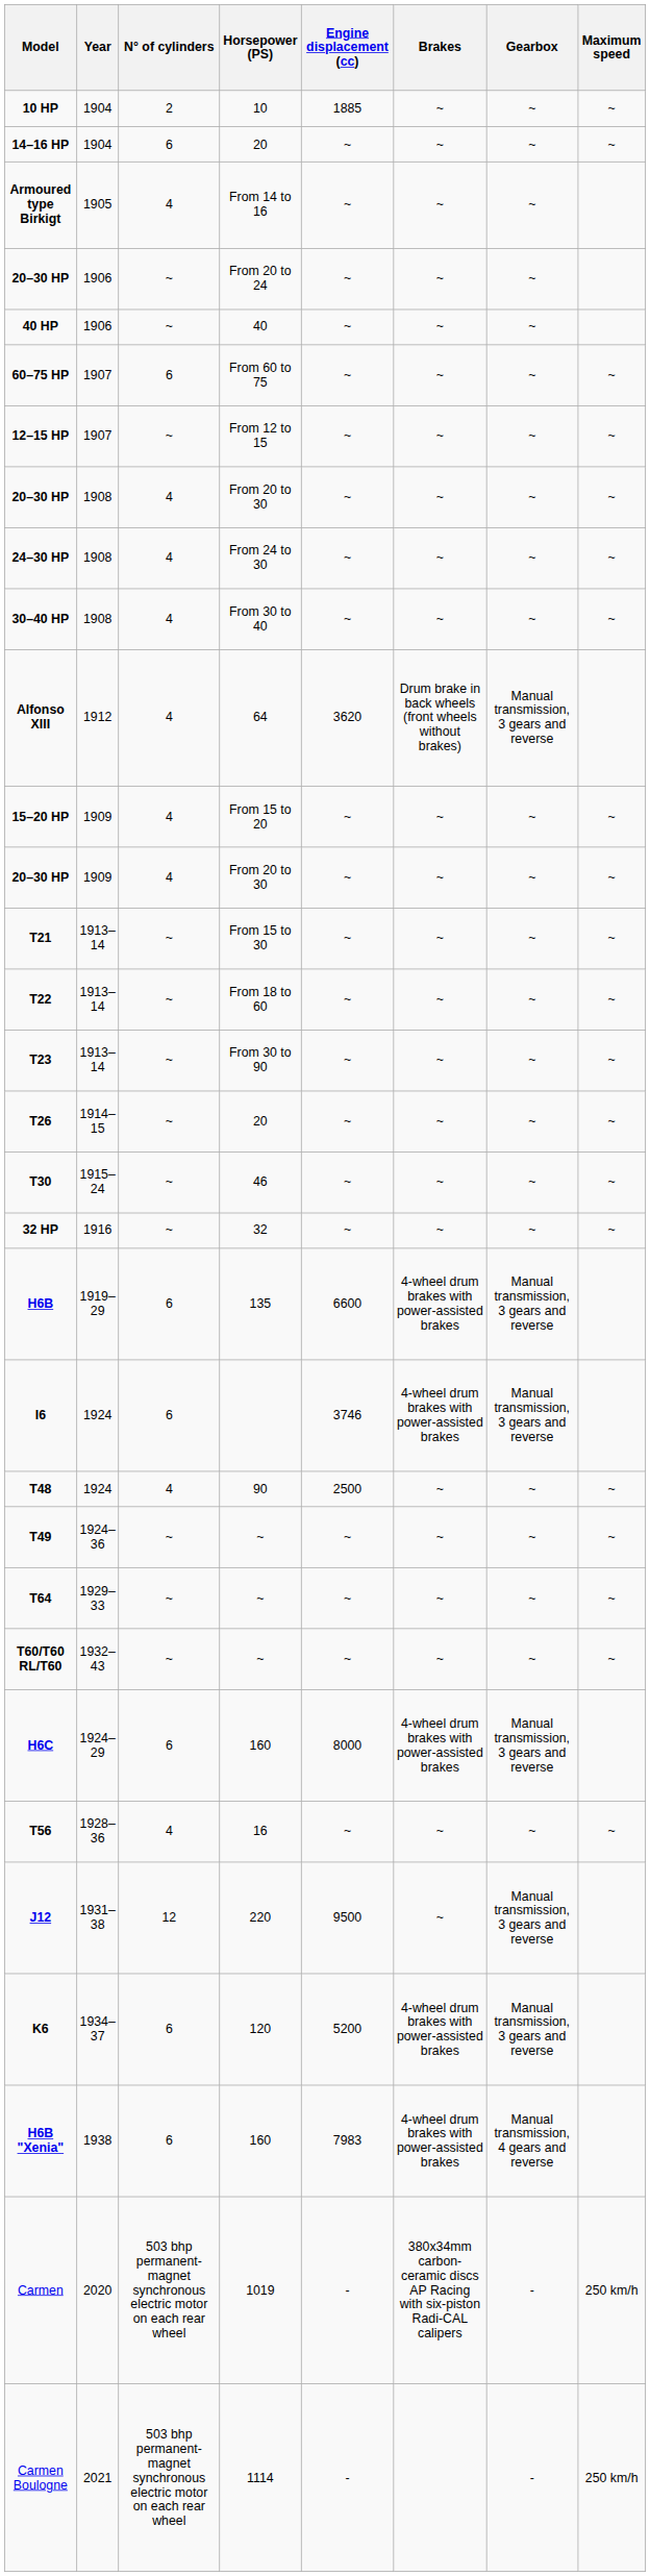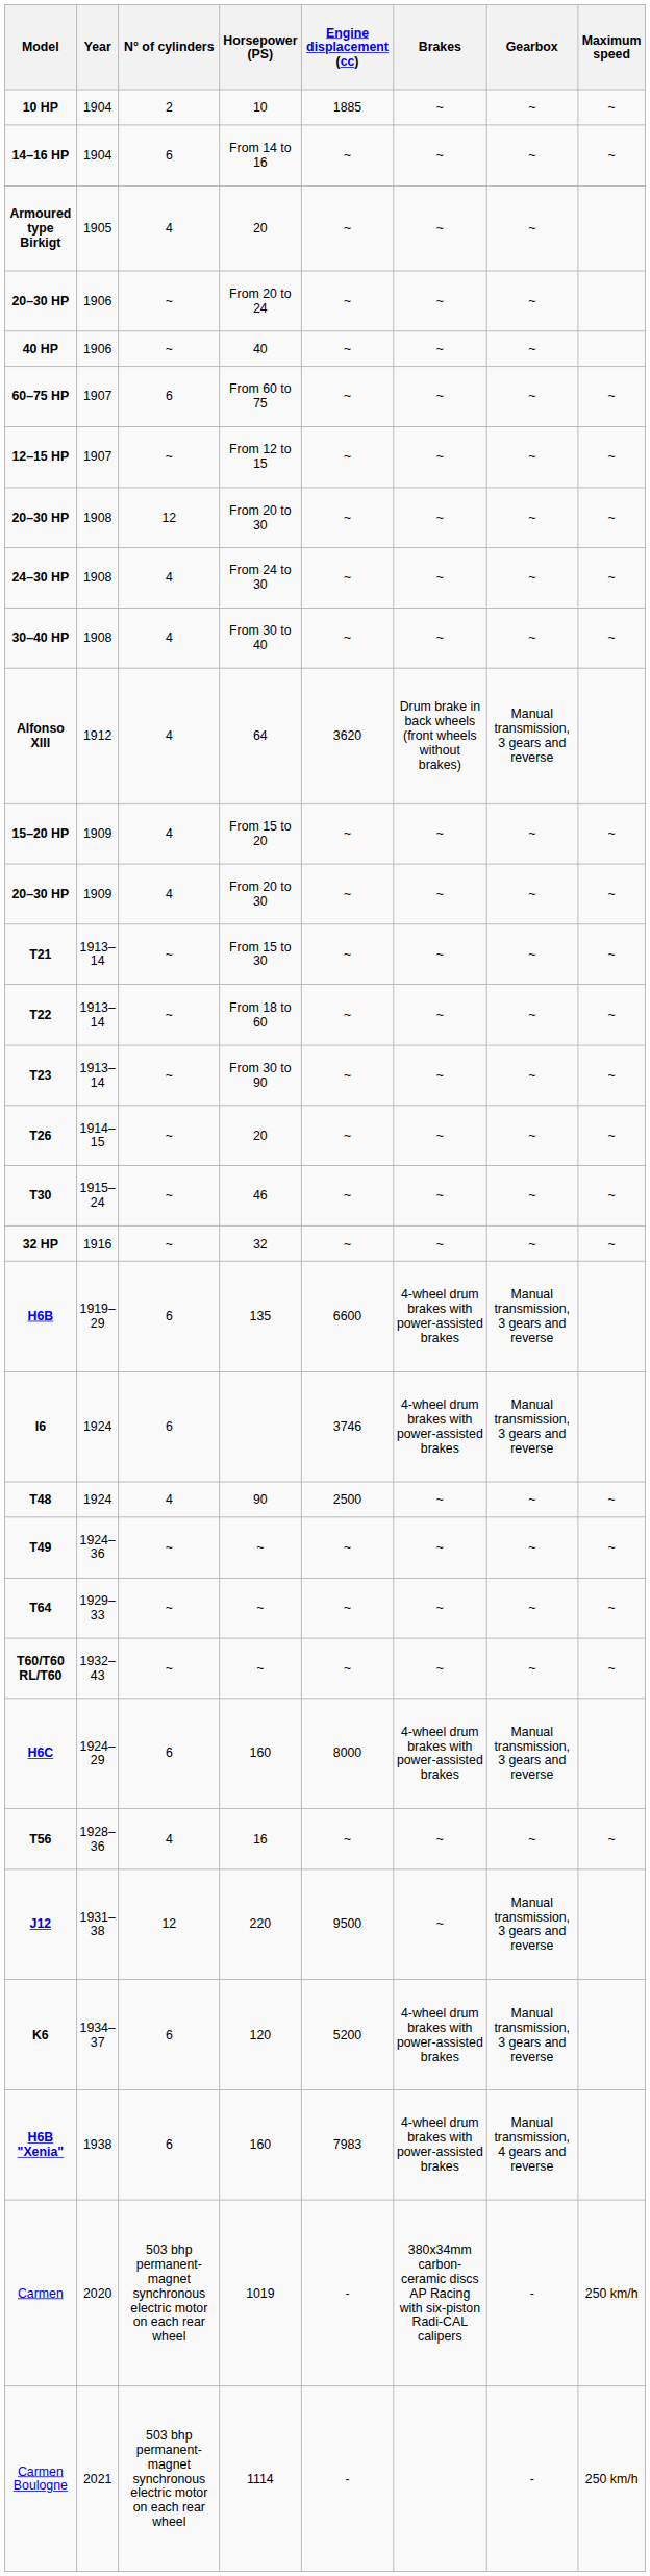14–16 HP | Horsepower (PS): 20 -> From 14 to 16
Armoured type Birkigt | Horsepower (PS): From 14 to 16 -> 20
20–30 HP / 1908 | N° of cylinders: 4 -> 12
